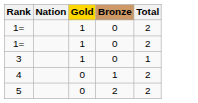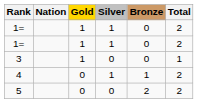+ column: Silver | 1 | 1 | 0 | 1 | 0
